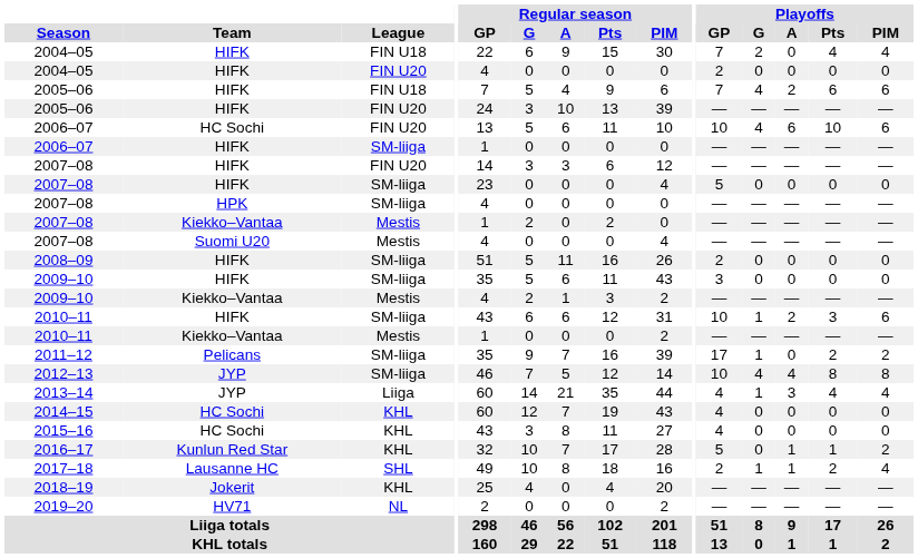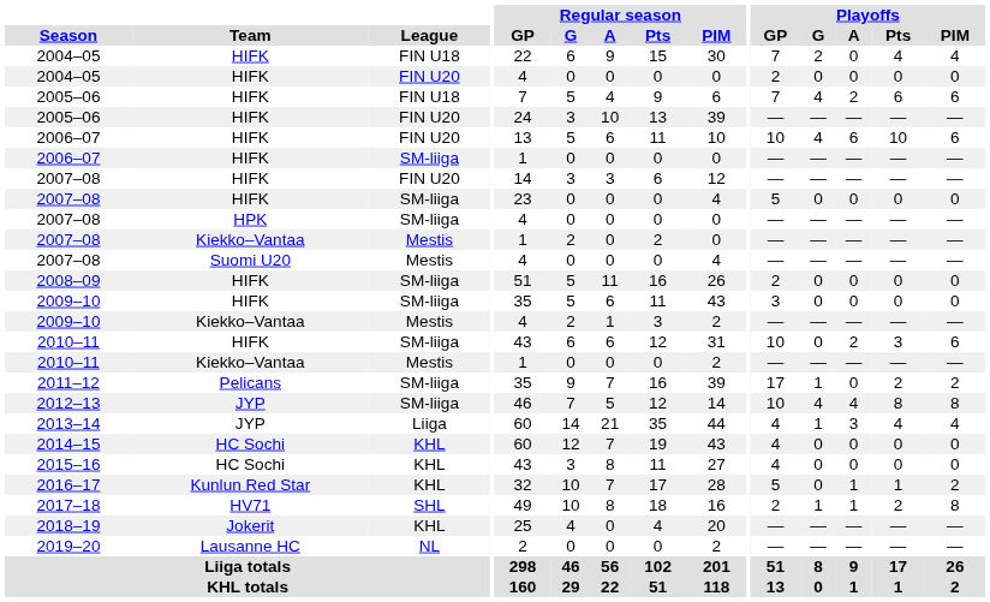2006–07 / FIN U20 | Team: HC Sochi -> HIFK
2010–11 / SM-liiga | Playoffs / G: 1 -> 0
2017–18 | Team: Lausanne HC -> HV71
2017–18 | Playoffs / PIM: 4 -> 8
2019–20 | Team: HV71 -> Lausanne HC
